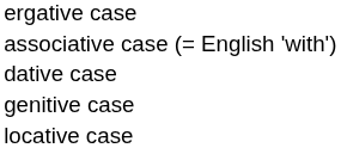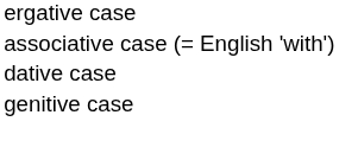- row: locative case
